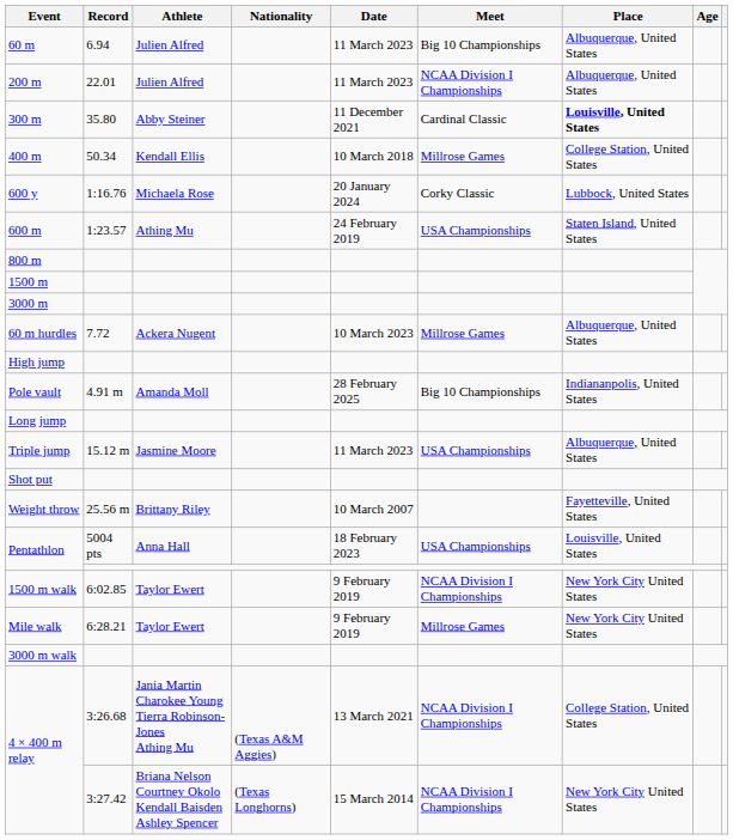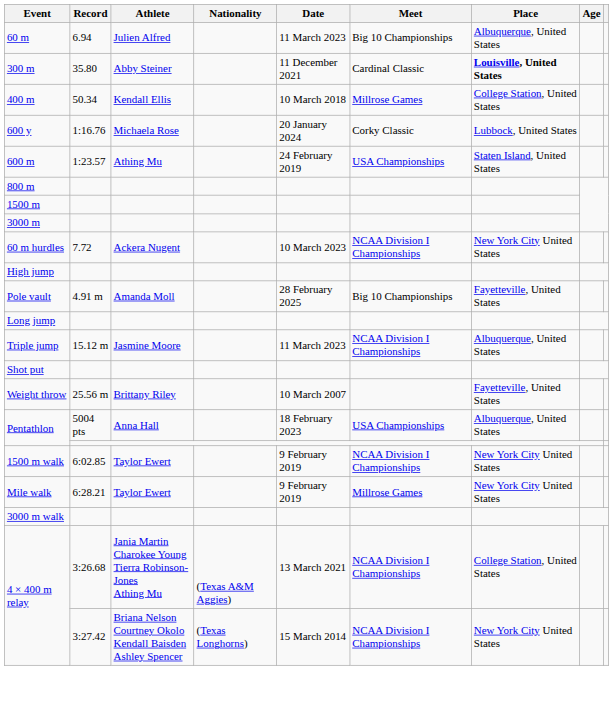- row: 200 m | 22.01 | Julien Alfred | 11 March 2023 | NCAA Division I Championships | Albuquerque, United States
60 m hurdles | Meet: Millrose Games -> NCAA Division I Championships
60 m hurdles | Place: Albuquerque, United States -> New York City United States
Pole vault | Place: Indiananpolis, United States -> Fayetteville, United States
Triple jump | Meet: USA Championships -> NCAA Division I Championships
Pentathlon / 5004 pts | Place: Louisville, United States -> Albuquerque, United States
